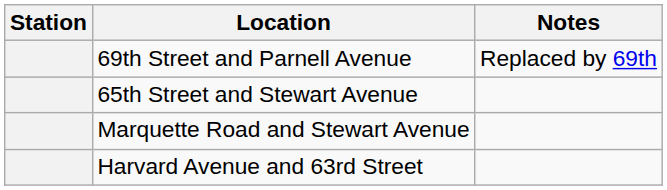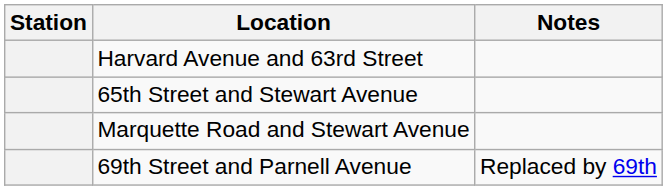rows swapped: Harvard Avenue and 63rd Street <-> 69th Street and Parnell Avenue
